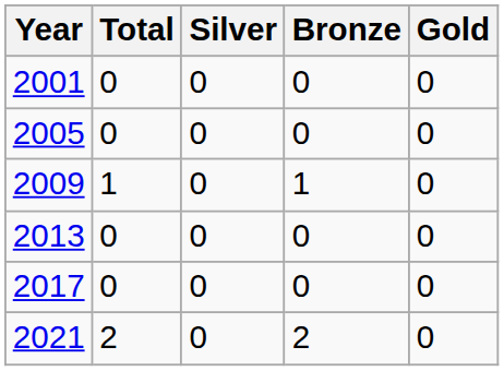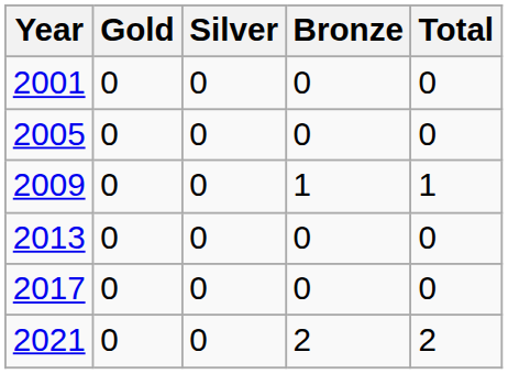columns swapped: Gold <-> Total
